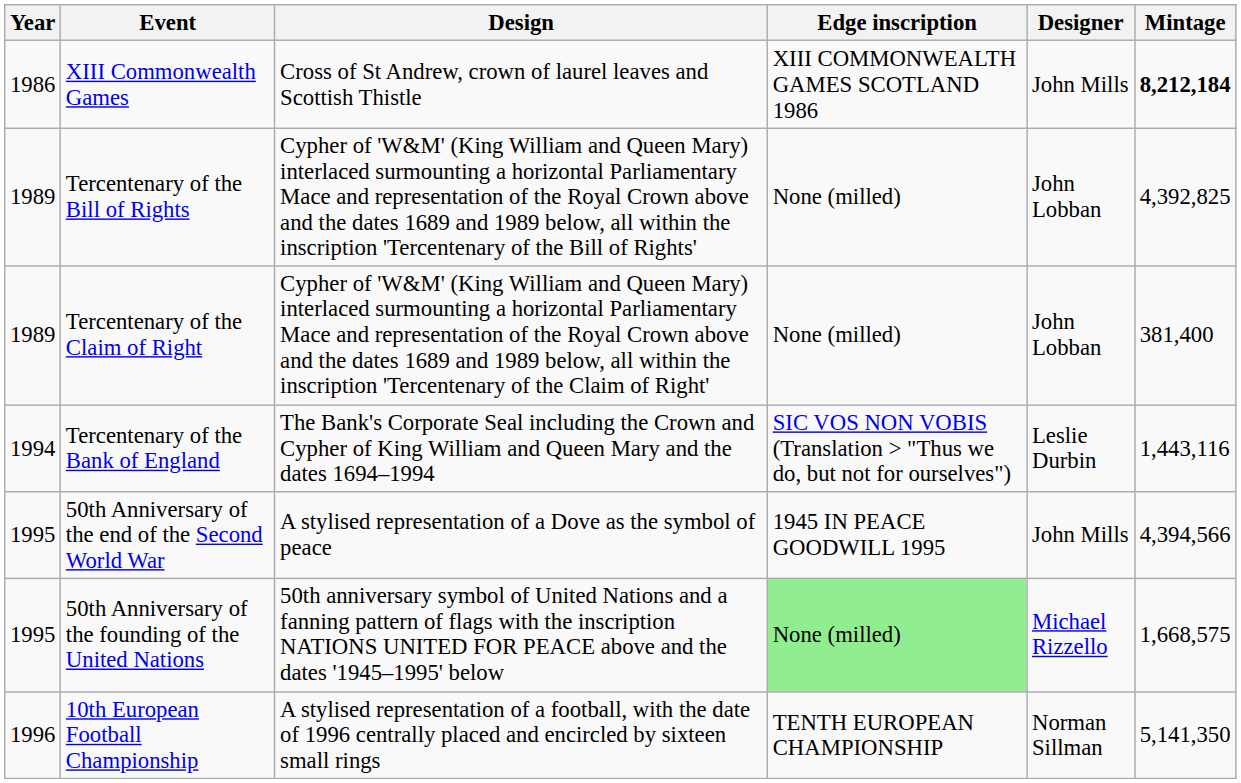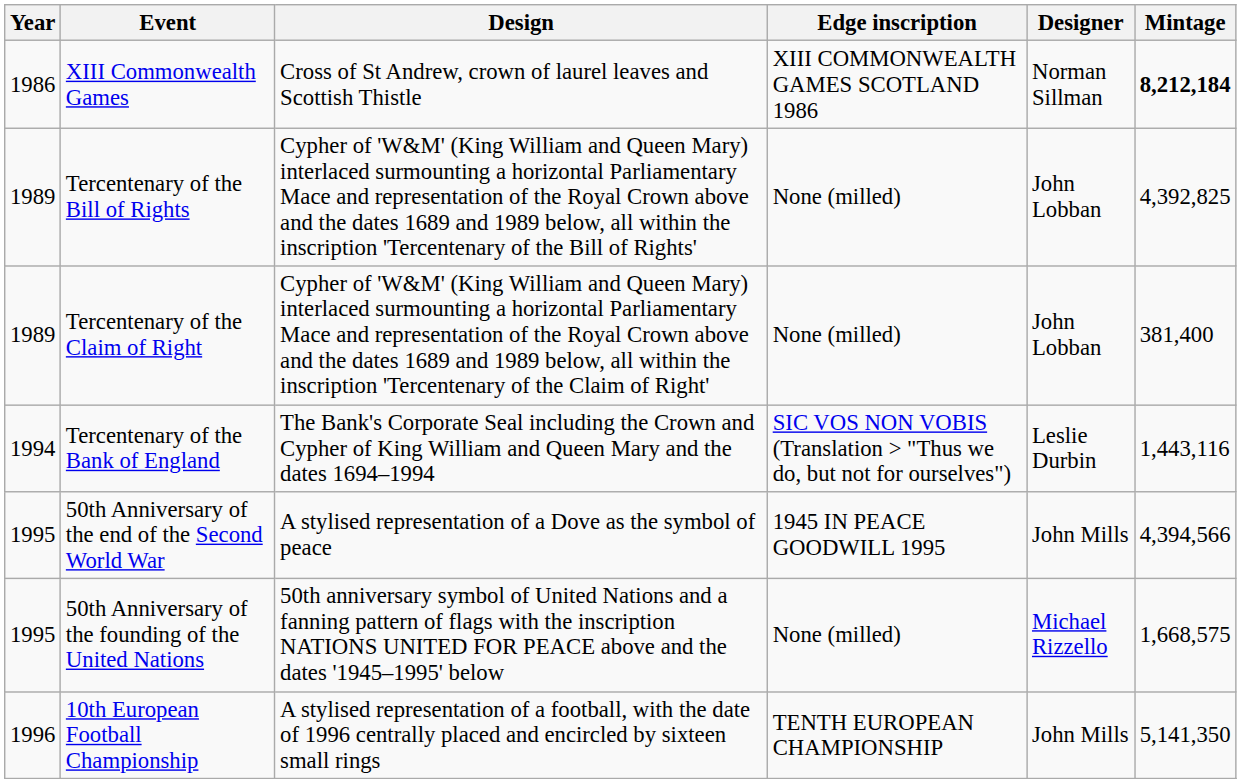XIII Commonwealth Games | Designer: John Mills -> Norman Sillman
50th Anniversary of the founding of the United Nations | Edge inscription: lightgreen background -> no background
10th European Football Championship | Designer: Norman Sillman -> John Mills
